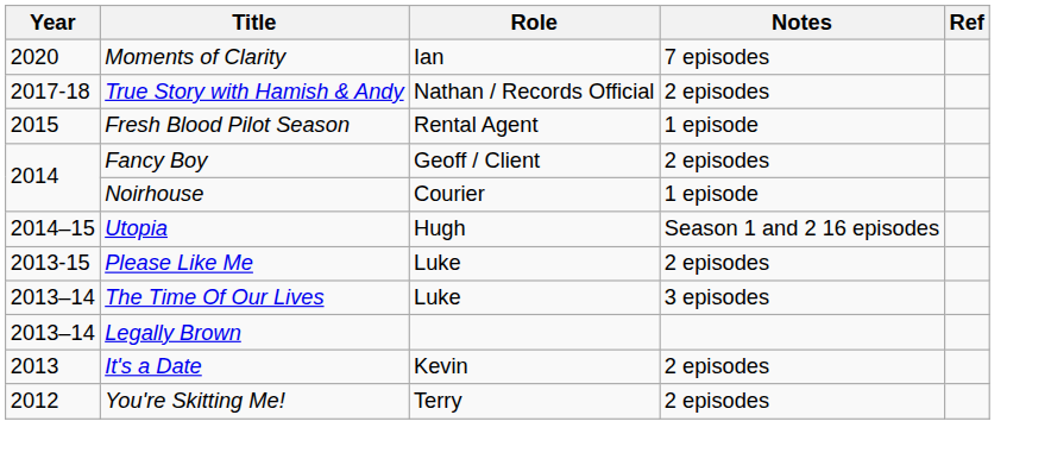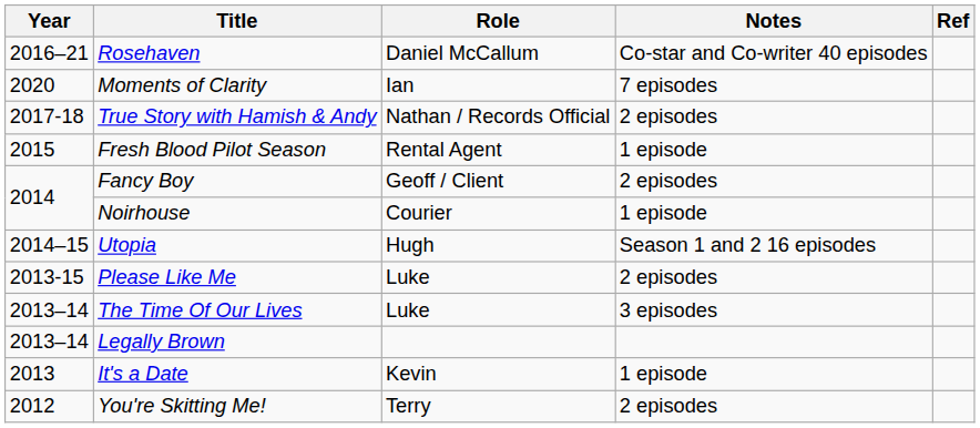+ row: 2016–21 | Rosehaven | Daniel McCallum | Co-star and Co-writer 40 episodes
It's a Date | Notes: 2 episodes -> 1 episode
